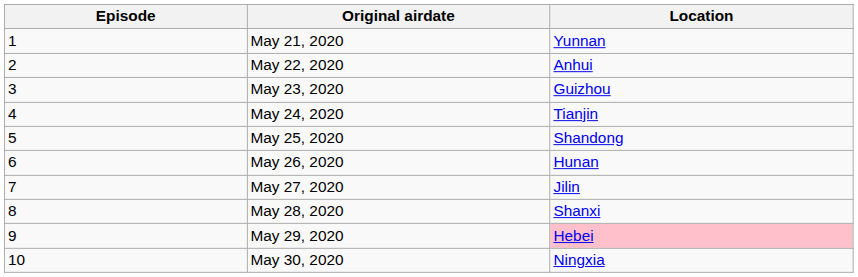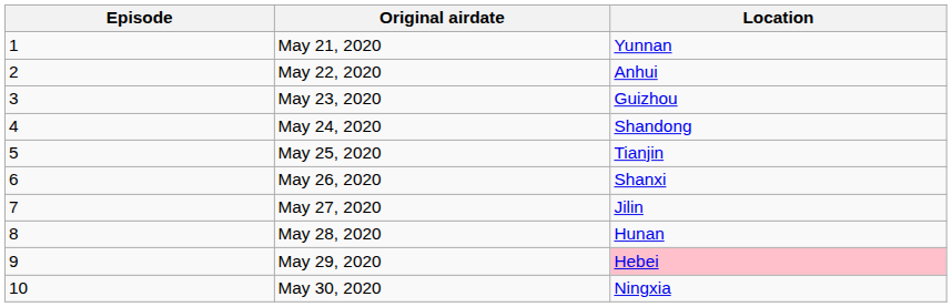May 24, 2020 | Location: Tianjin -> Shandong
May 25, 2020 | Location: Shandong -> Tianjin
May 26, 2020 | Location: Hunan -> Shanxi
May 28, 2020 | Location: Shanxi -> Hunan
